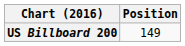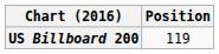US Billboard 200 | Position: 149 -> 119
